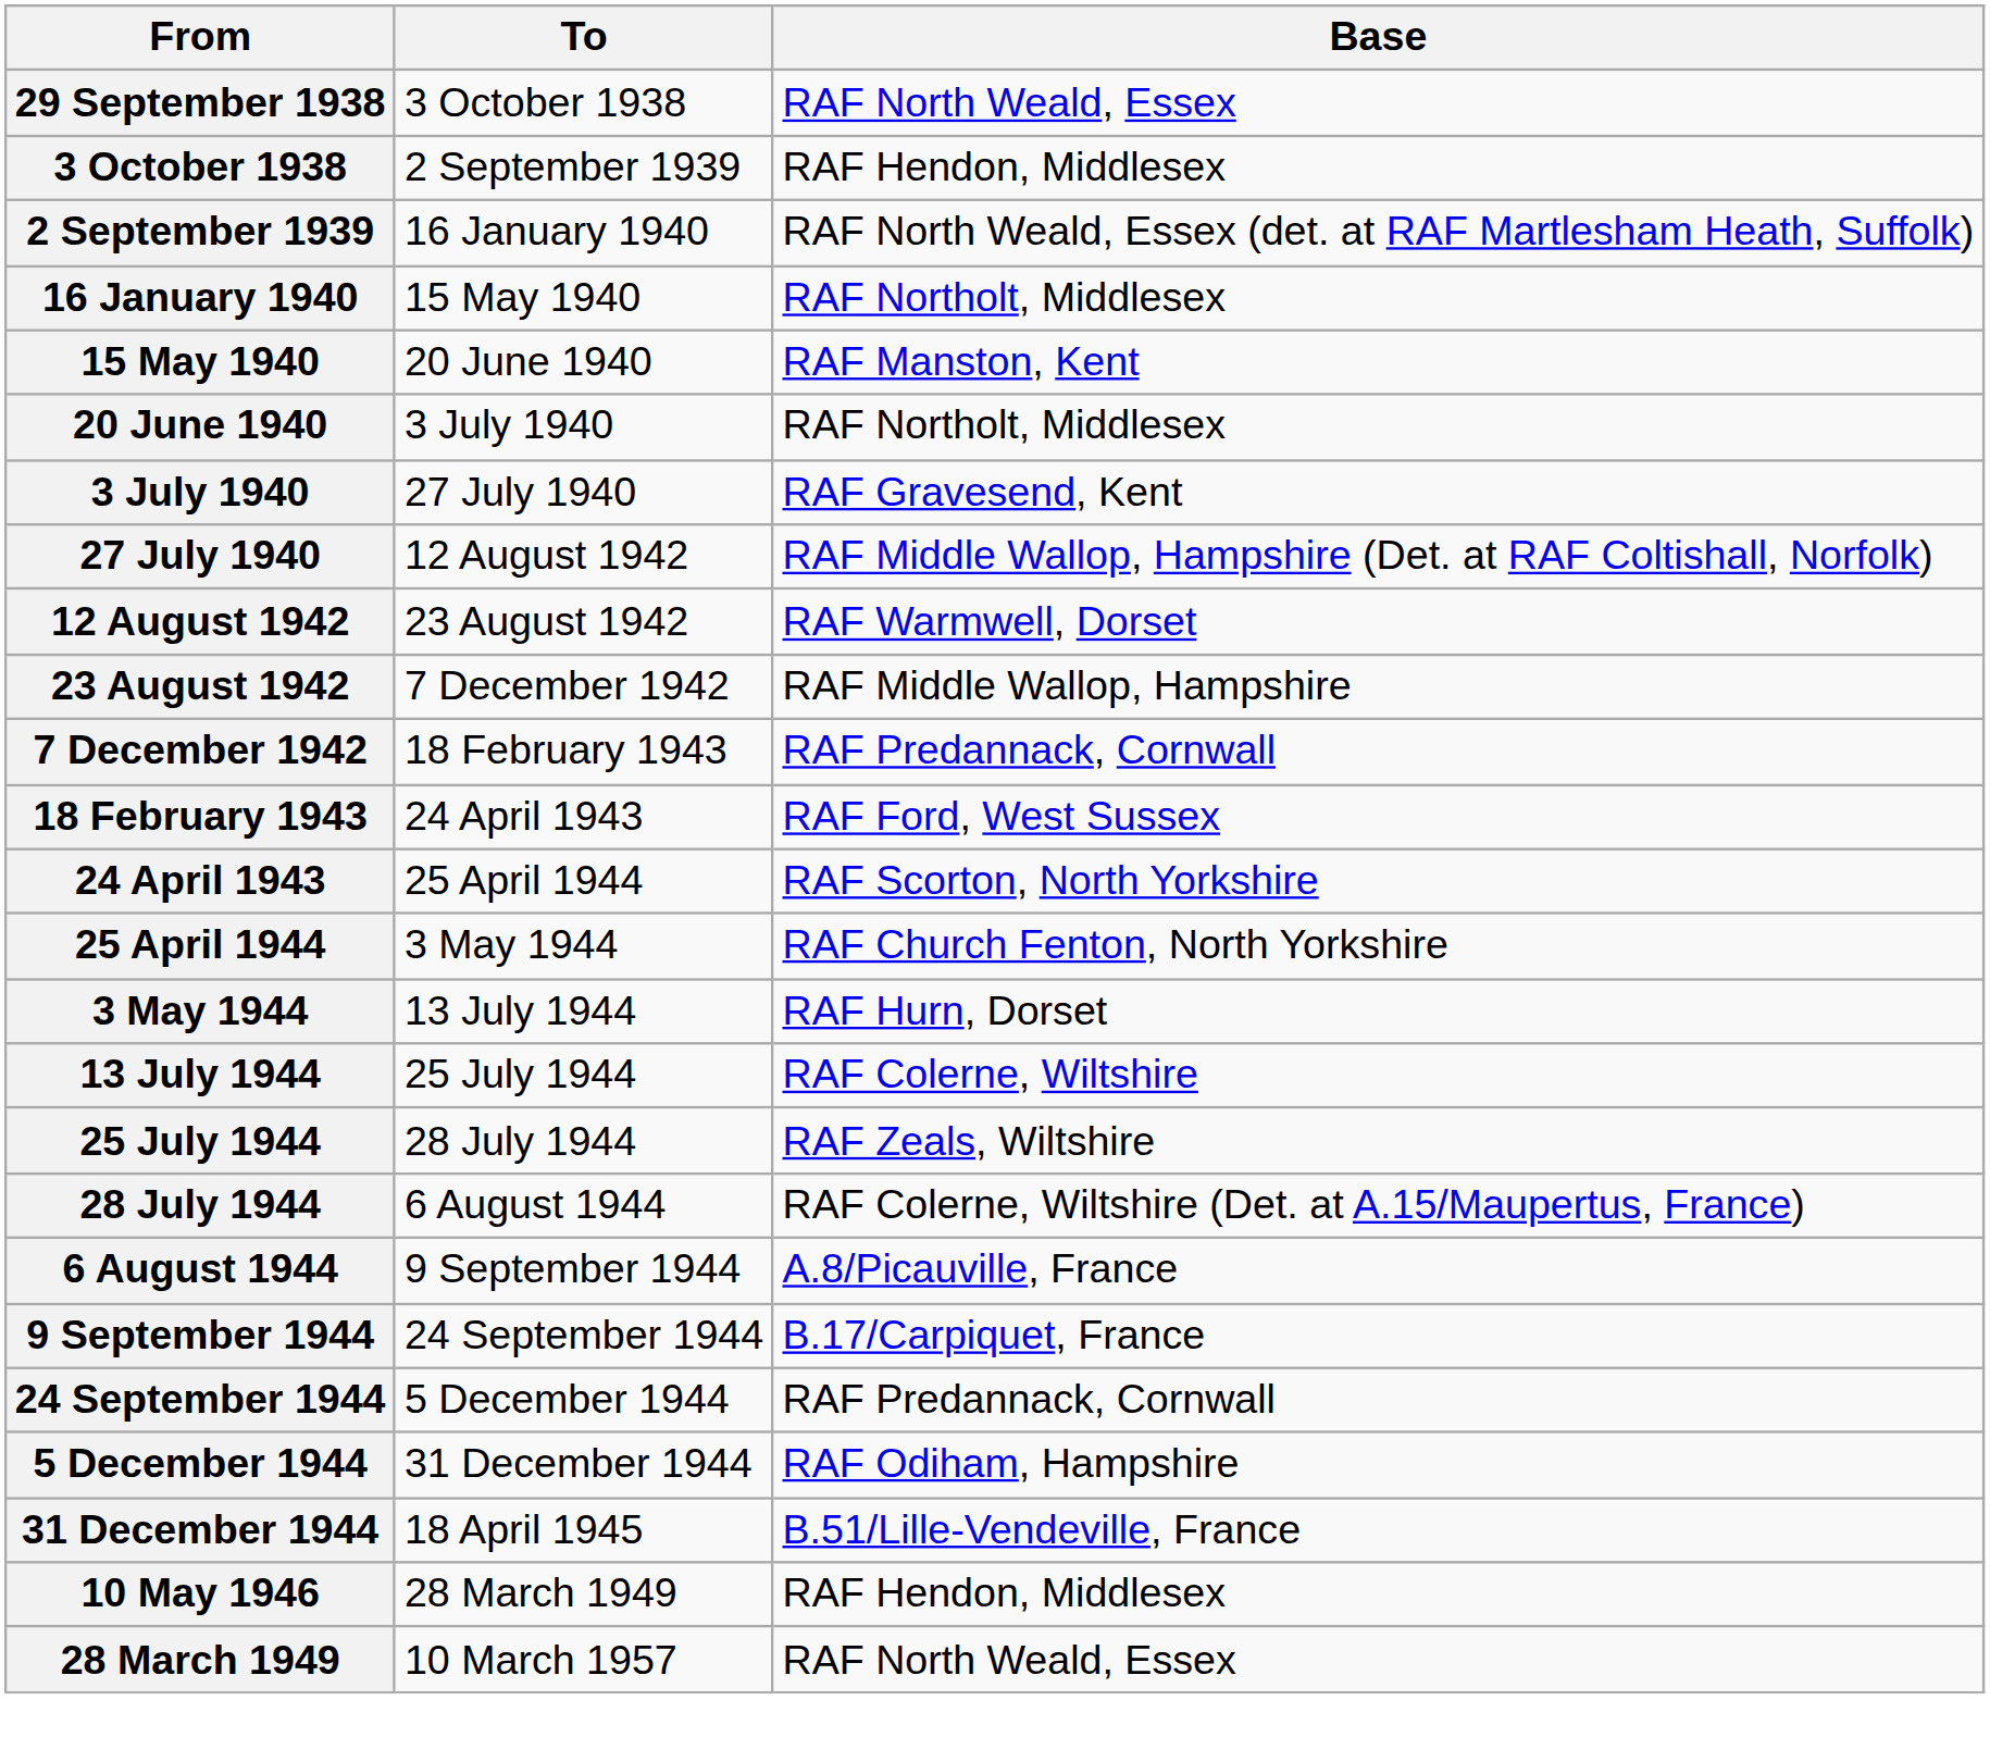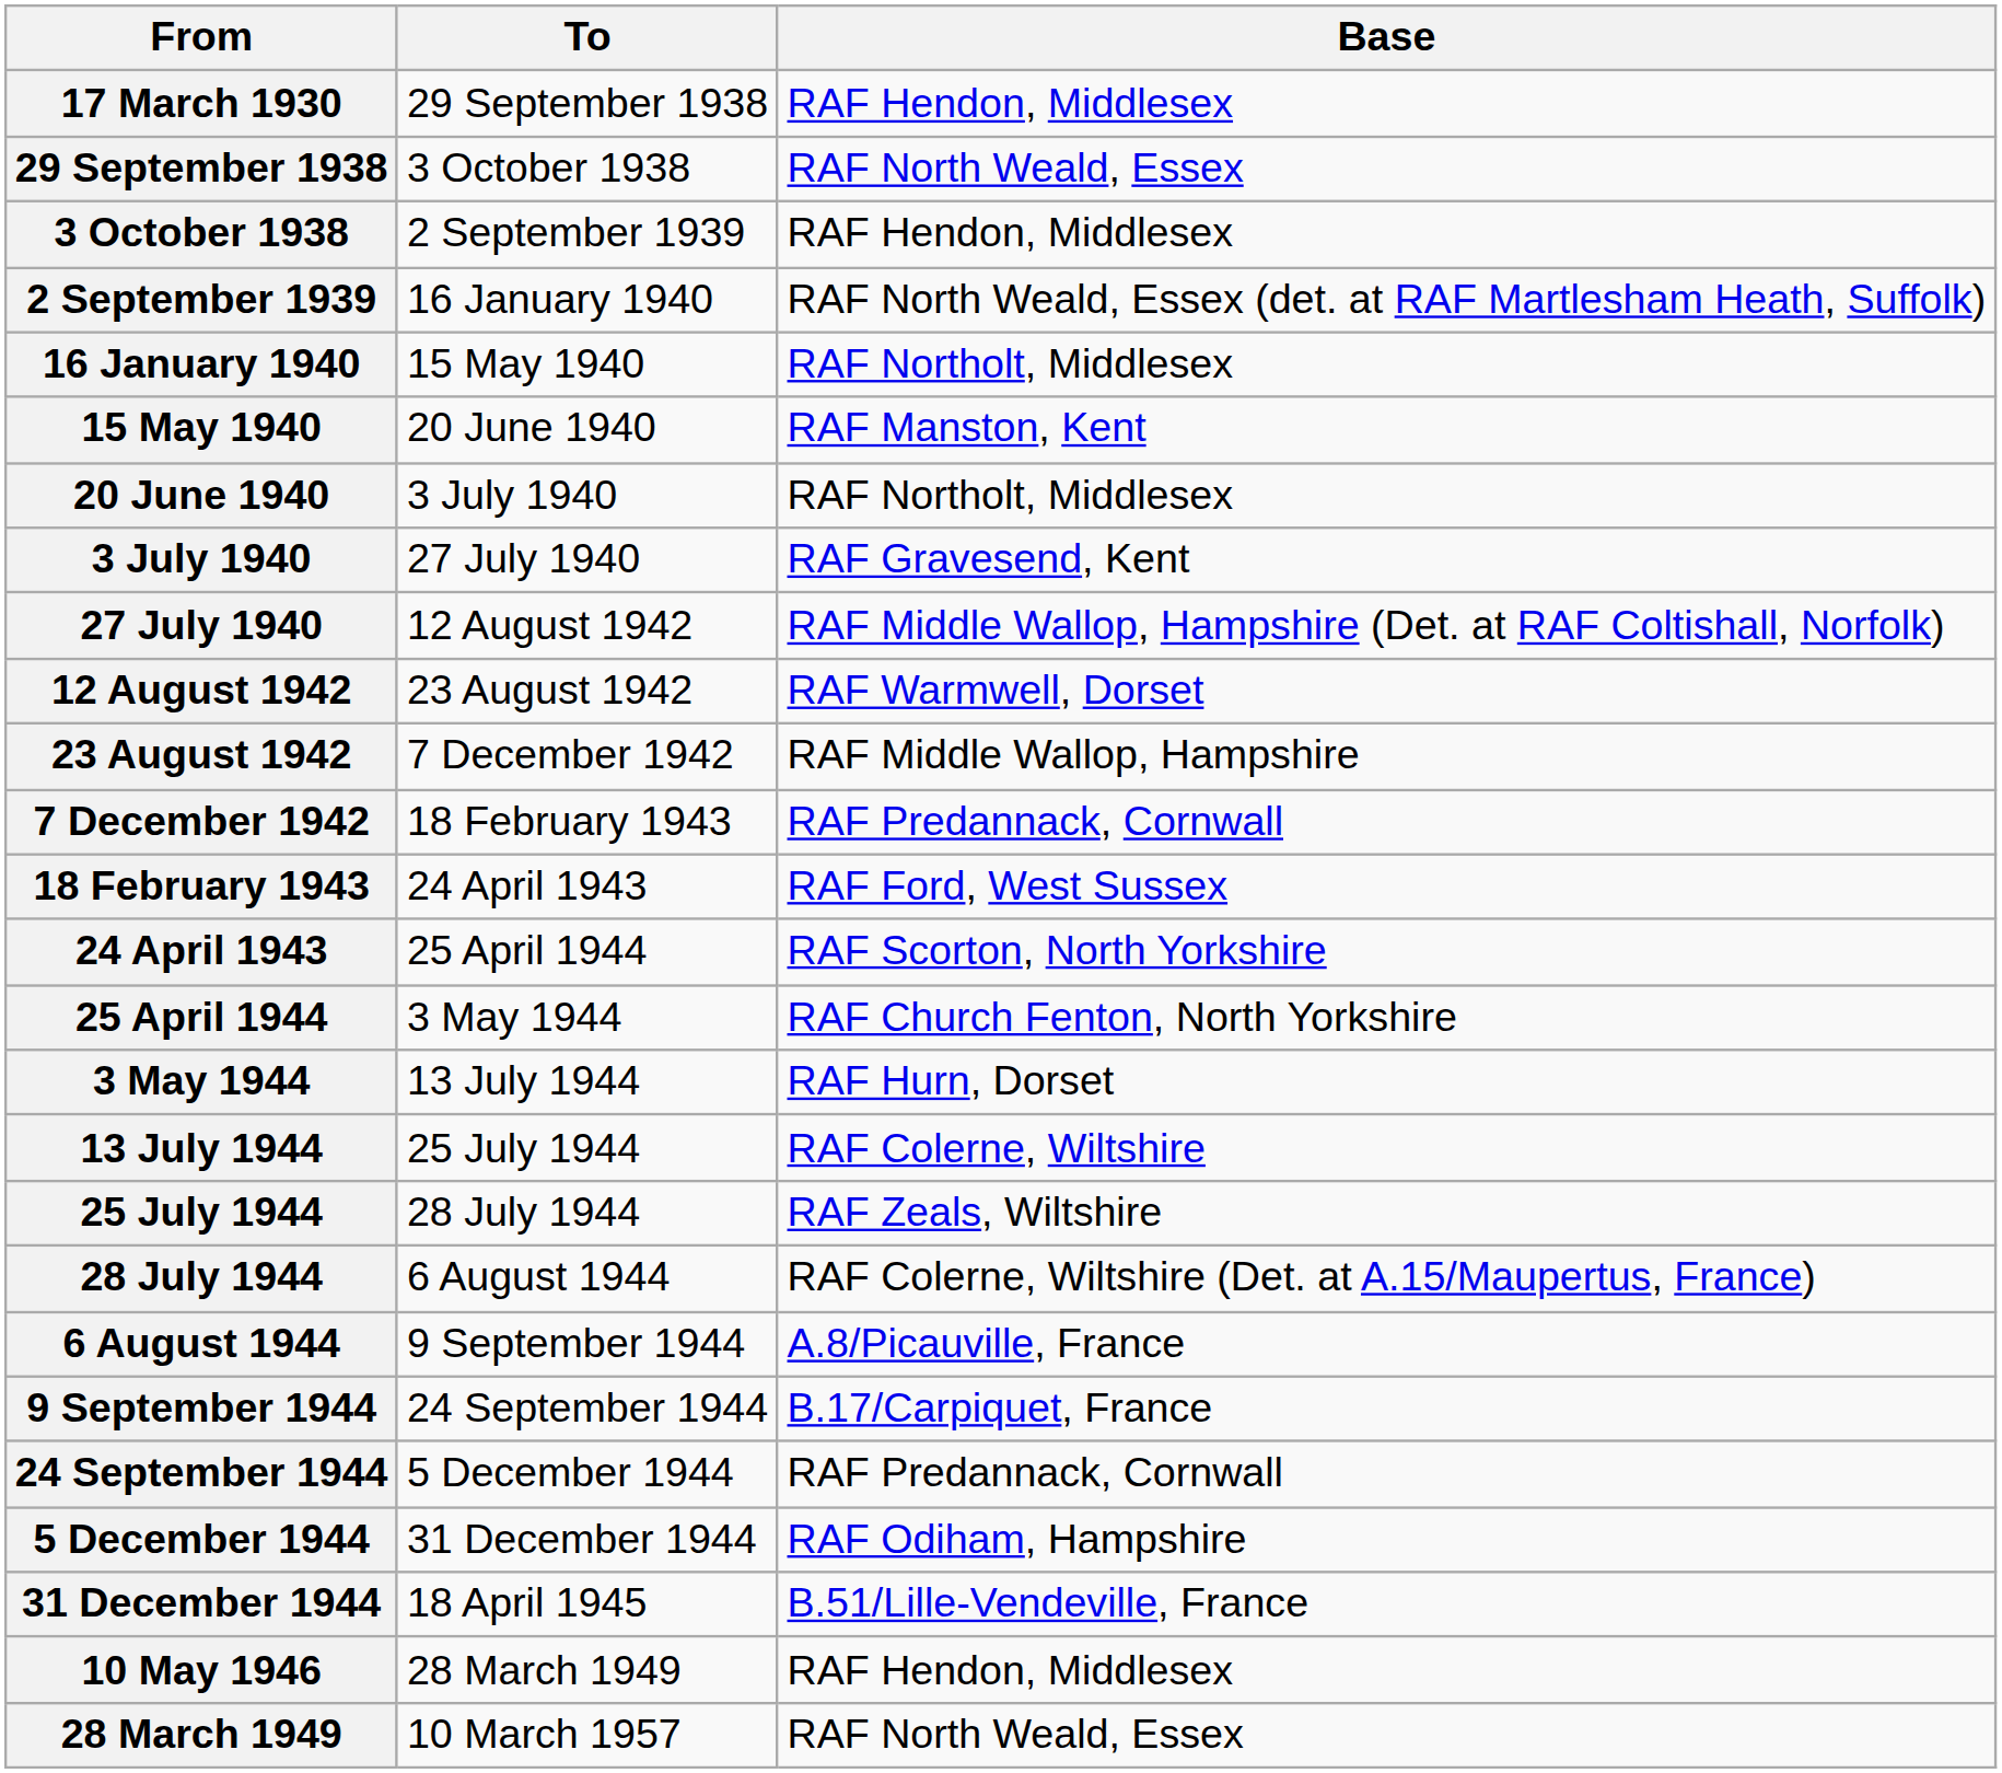+ row: 17 March 1930 | 29 September 1938 | RAF Hendon, Middlesex
